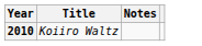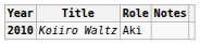+ column: Role | Aki
